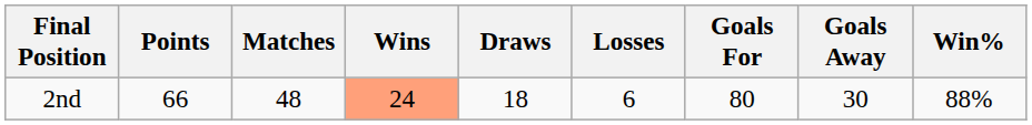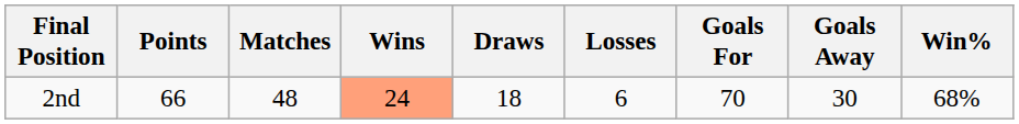2nd | Goals For: 80 -> 70
2nd | Win%: 88% -> 68%
